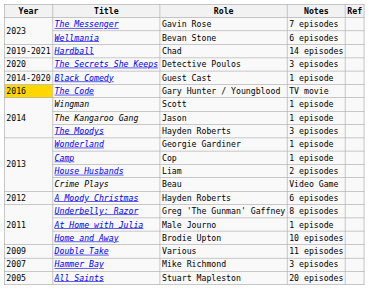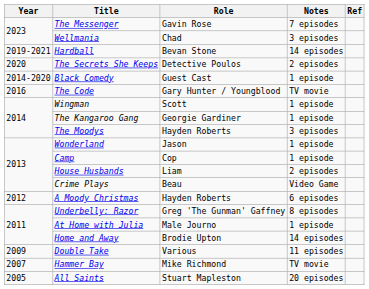Wellmania | Role: Bevan Stone -> Chad
Wellmania | Notes: 6 episodes -> 3 episodes
Hardball | Role: Chad -> Bevan Stone
The Secrets She Keeps | Notes: 3 episodes -> 2 episodes
The Code | Year: gold background -> no background
The Kangaroo Gang | Role: Jason -> Georgie Gardiner
Wonderland | Role: Georgie Gardiner -> Jason
Home and Away | Notes: 10 episodes -> 14 episodes
Hammer Bay | Notes: 3 episodes -> TV movie
